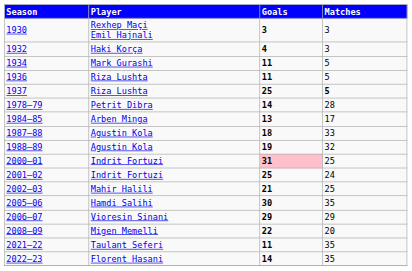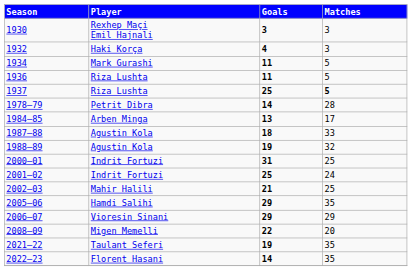2000–01 | Goals: pink background -> no background
2005–06 | Goals: 30 -> 29
2021–22 | Goals: 11 -> 19
